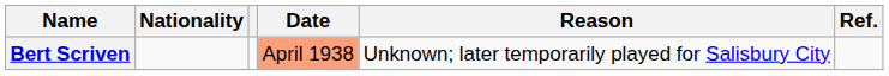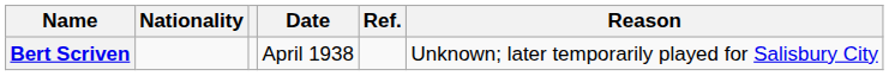columns swapped: Reason <-> Ref.
Bert Scriven | Date: lightsalmon background -> no background
